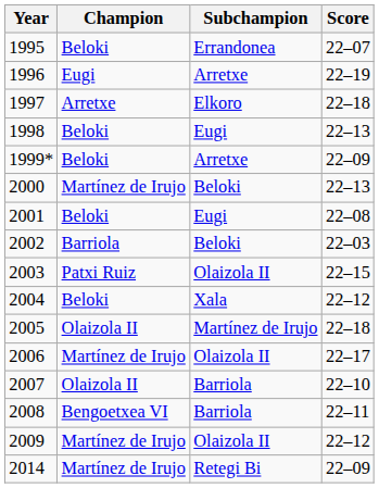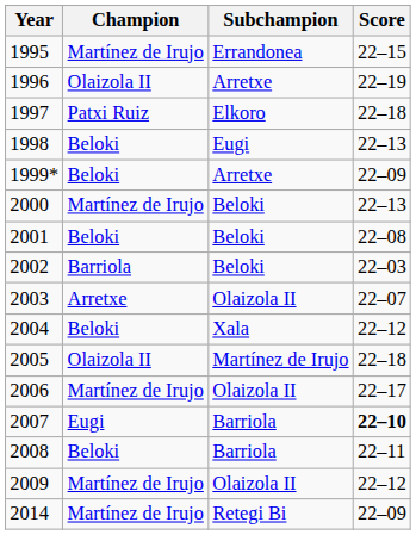1995 | Champion: Beloki -> Martínez de Irujo
1995 | Score: 22–07 -> 22–15
1996 | Champion: Eugi -> Olaizola II
1997 | Champion: Arretxe -> Patxi Ruiz
2001 | Subchampion: Eugi -> Beloki
2003 | Champion: Patxi Ruiz -> Arretxe
2003 | Score: 22–15 -> 22–07
2007 | Champion: Olaizola II -> Eugi
2007 | Score: normal -> bold
2008 | Champion: Bengoetxea VI -> Beloki
